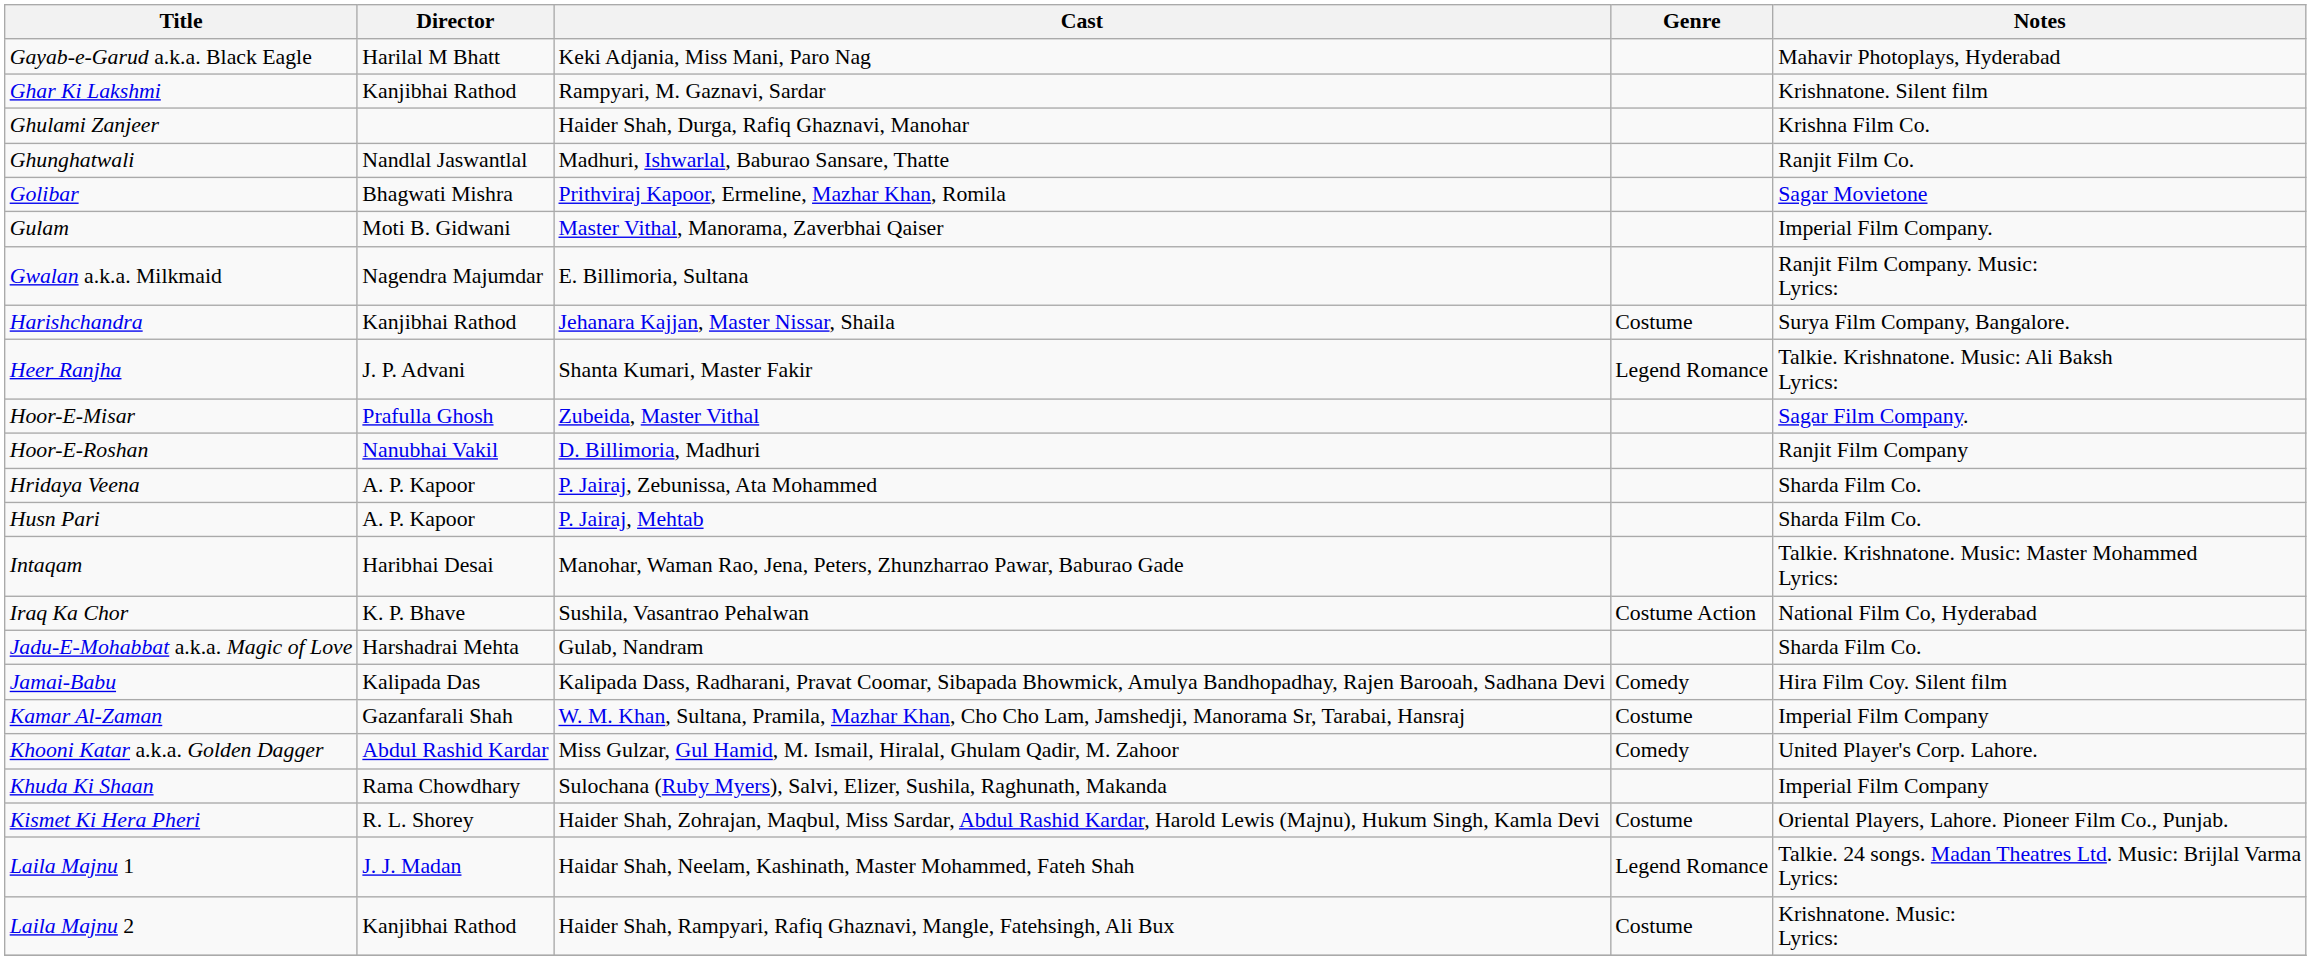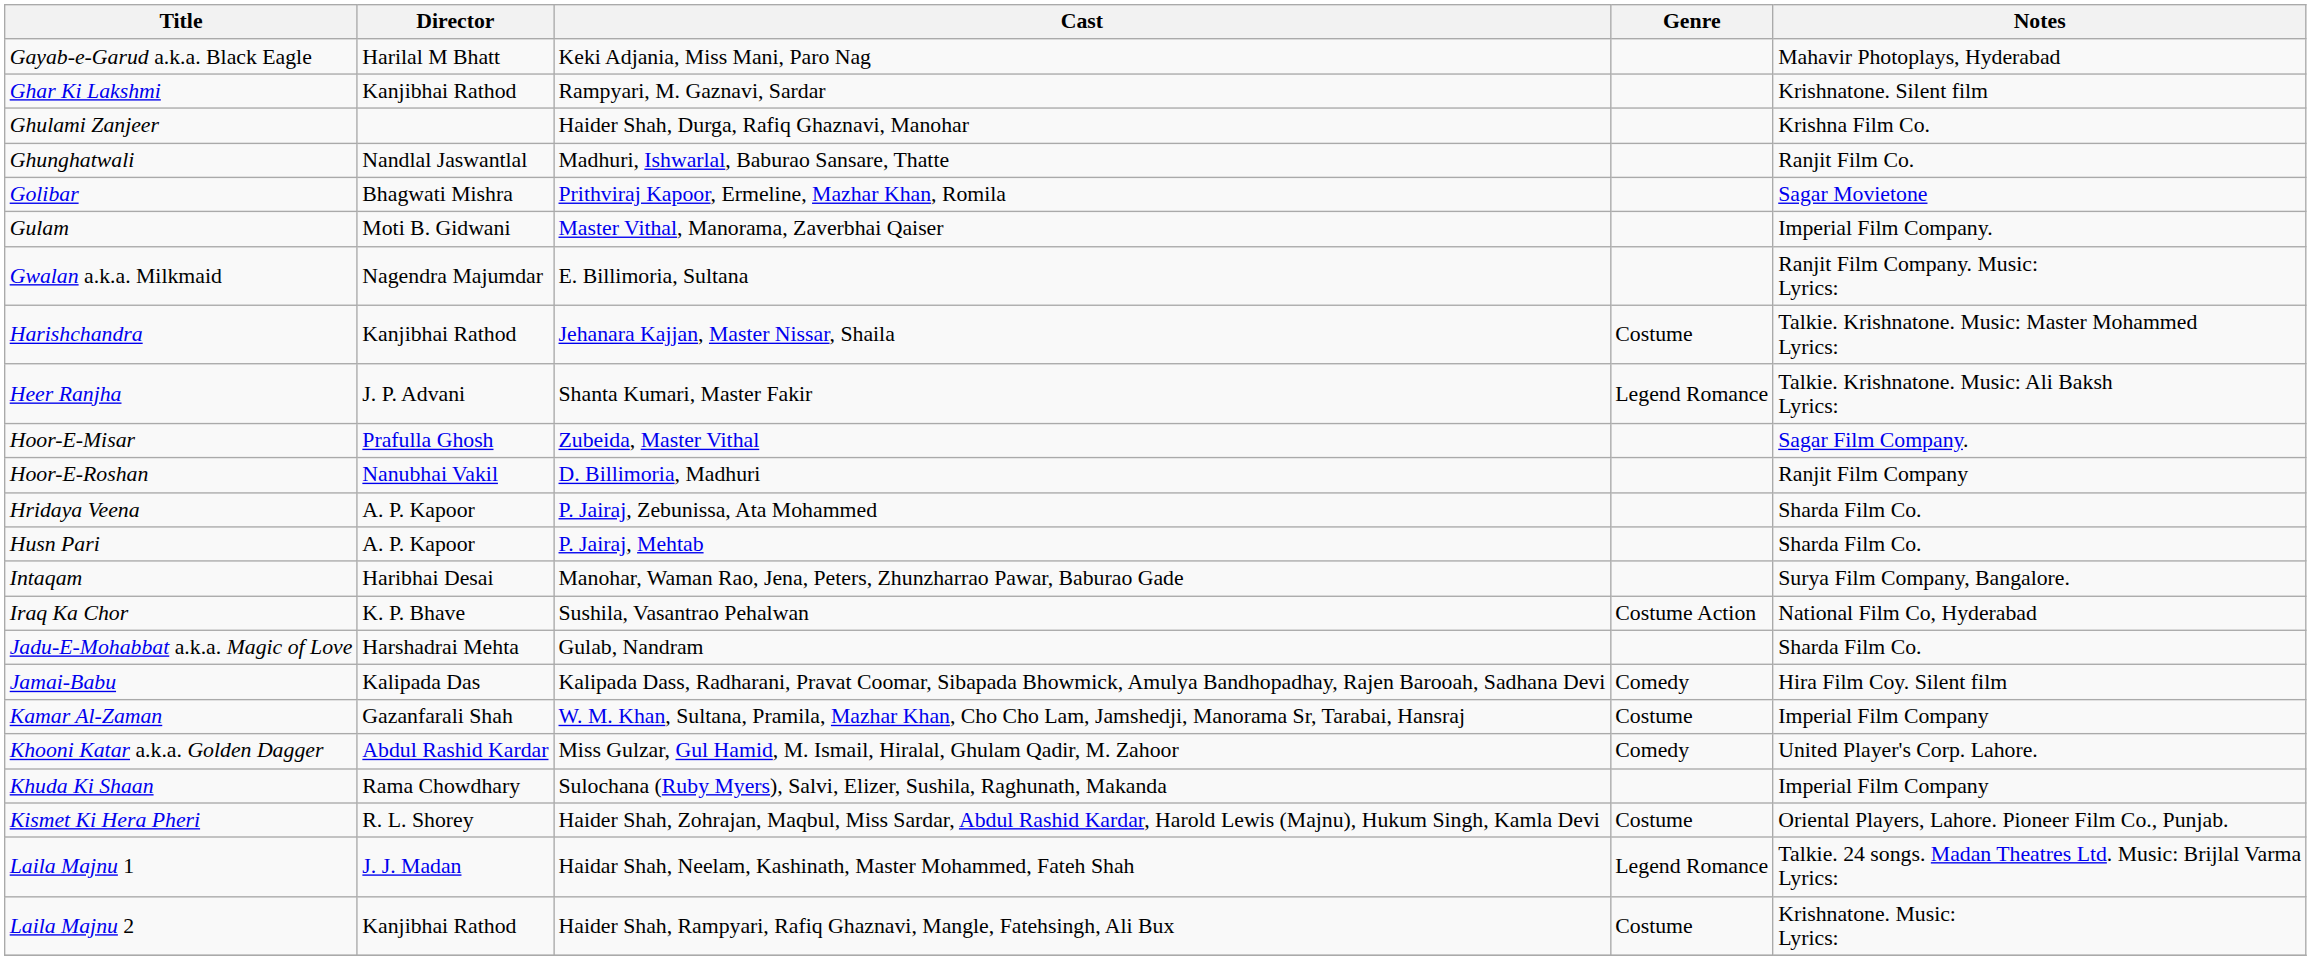Harishchandra | Notes: Surya Film Company, Bangalore. -> Talkie. Krishnatone. Music: Master Mohammed Lyrics:
Intaqam | Notes: Talkie. Krishnatone. Music: Master Mohammed Lyrics: -> Surya Film Company, Bangalore.
